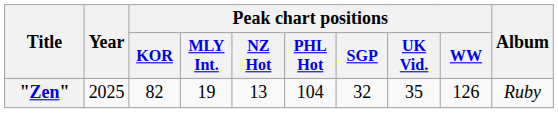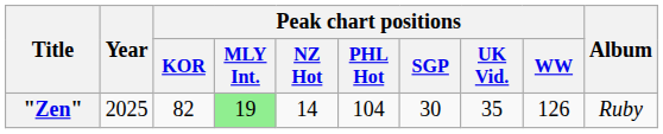"Zen" | Peak chart positions / MLY Int.: no background -> lightgreen background
"Zen" | Peak chart positions / NZ Hot: 13 -> 14
"Zen" | Peak chart positions / SGP: 32 -> 30
